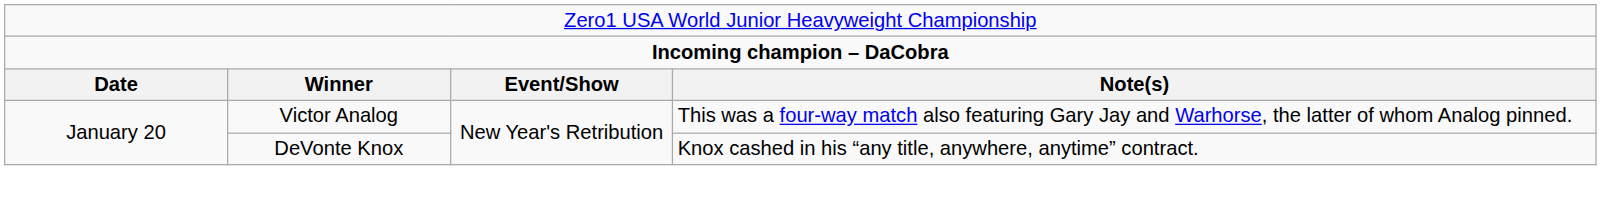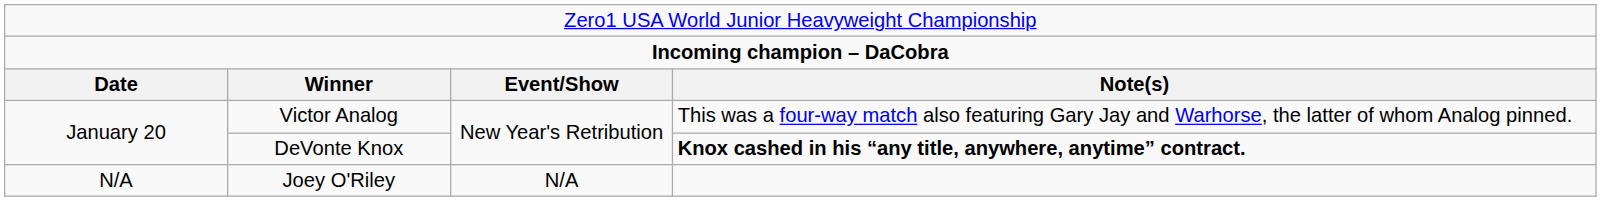DeVonte Knox | column 4: normal -> bold
+ row: N/A | Joey O'Riley | N/A
